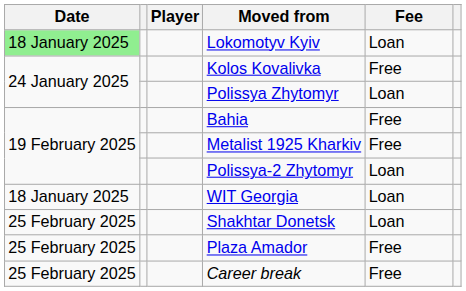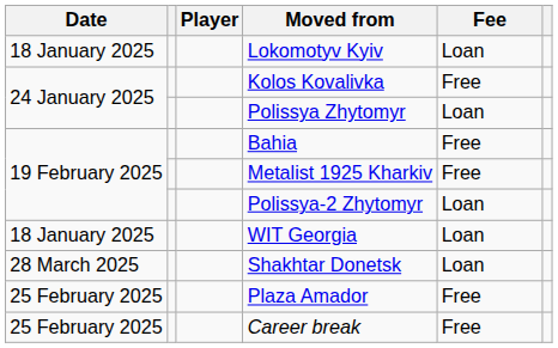Lokomotyv Kyiv | Date: lightgreen background -> no background
Shakhtar Donetsk | Date: 25 February 2025 -> 28 March 2025
